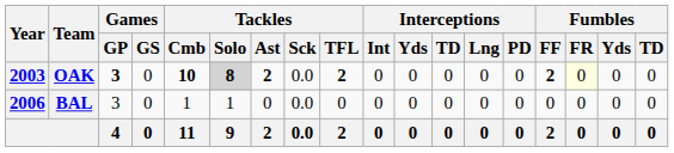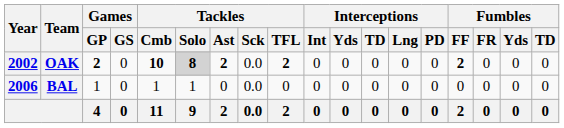OAK | Year: 2003 -> 2002
OAK | Games / GP: 3 -> 2
OAK | Fumbles / FR: lightyellow background -> no background
BAL | Games / GP: 3 -> 1
